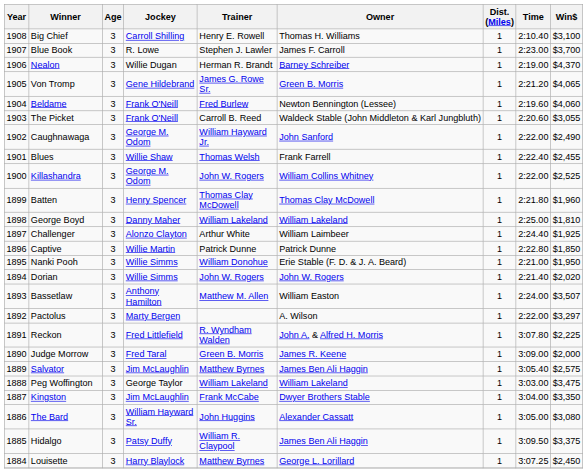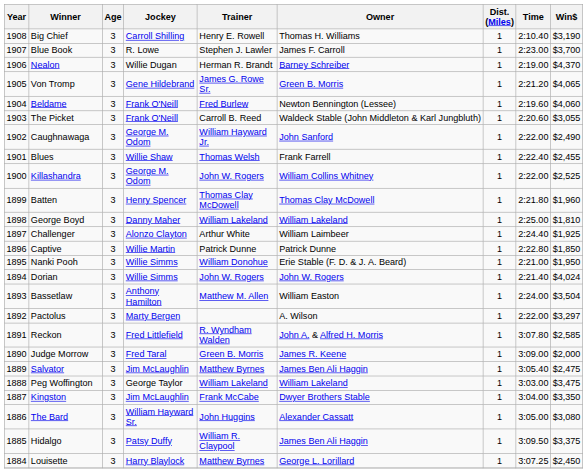Big Chief | Win$: $3,100 -> $3,190
Dorian | Win$: $2,020 -> $4,024
Bassetlaw | Win$: $3,507 -> $3,504
Reckon | Win$: $2,225 -> $2,585
Salvator | Win$: $2,575 -> $2,475
